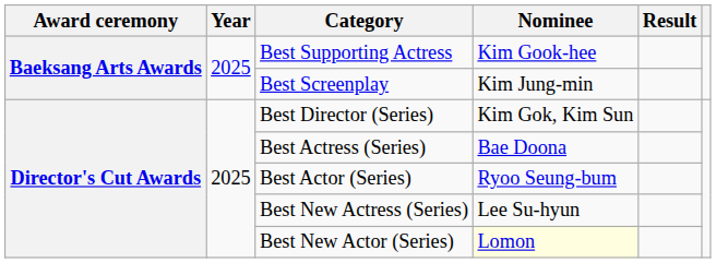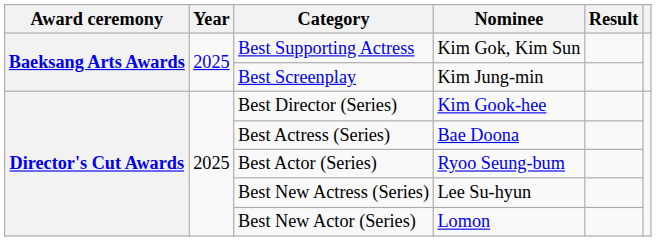Best Supporting Actress | Nominee: Kim Gook-hee -> Kim Gok, Kim Sun
Best Director (Series) | Nominee: Kim Gok, Kim Sun -> Kim Gook-hee
Best New Actor (Series) | Nominee: lightyellow background -> no background
